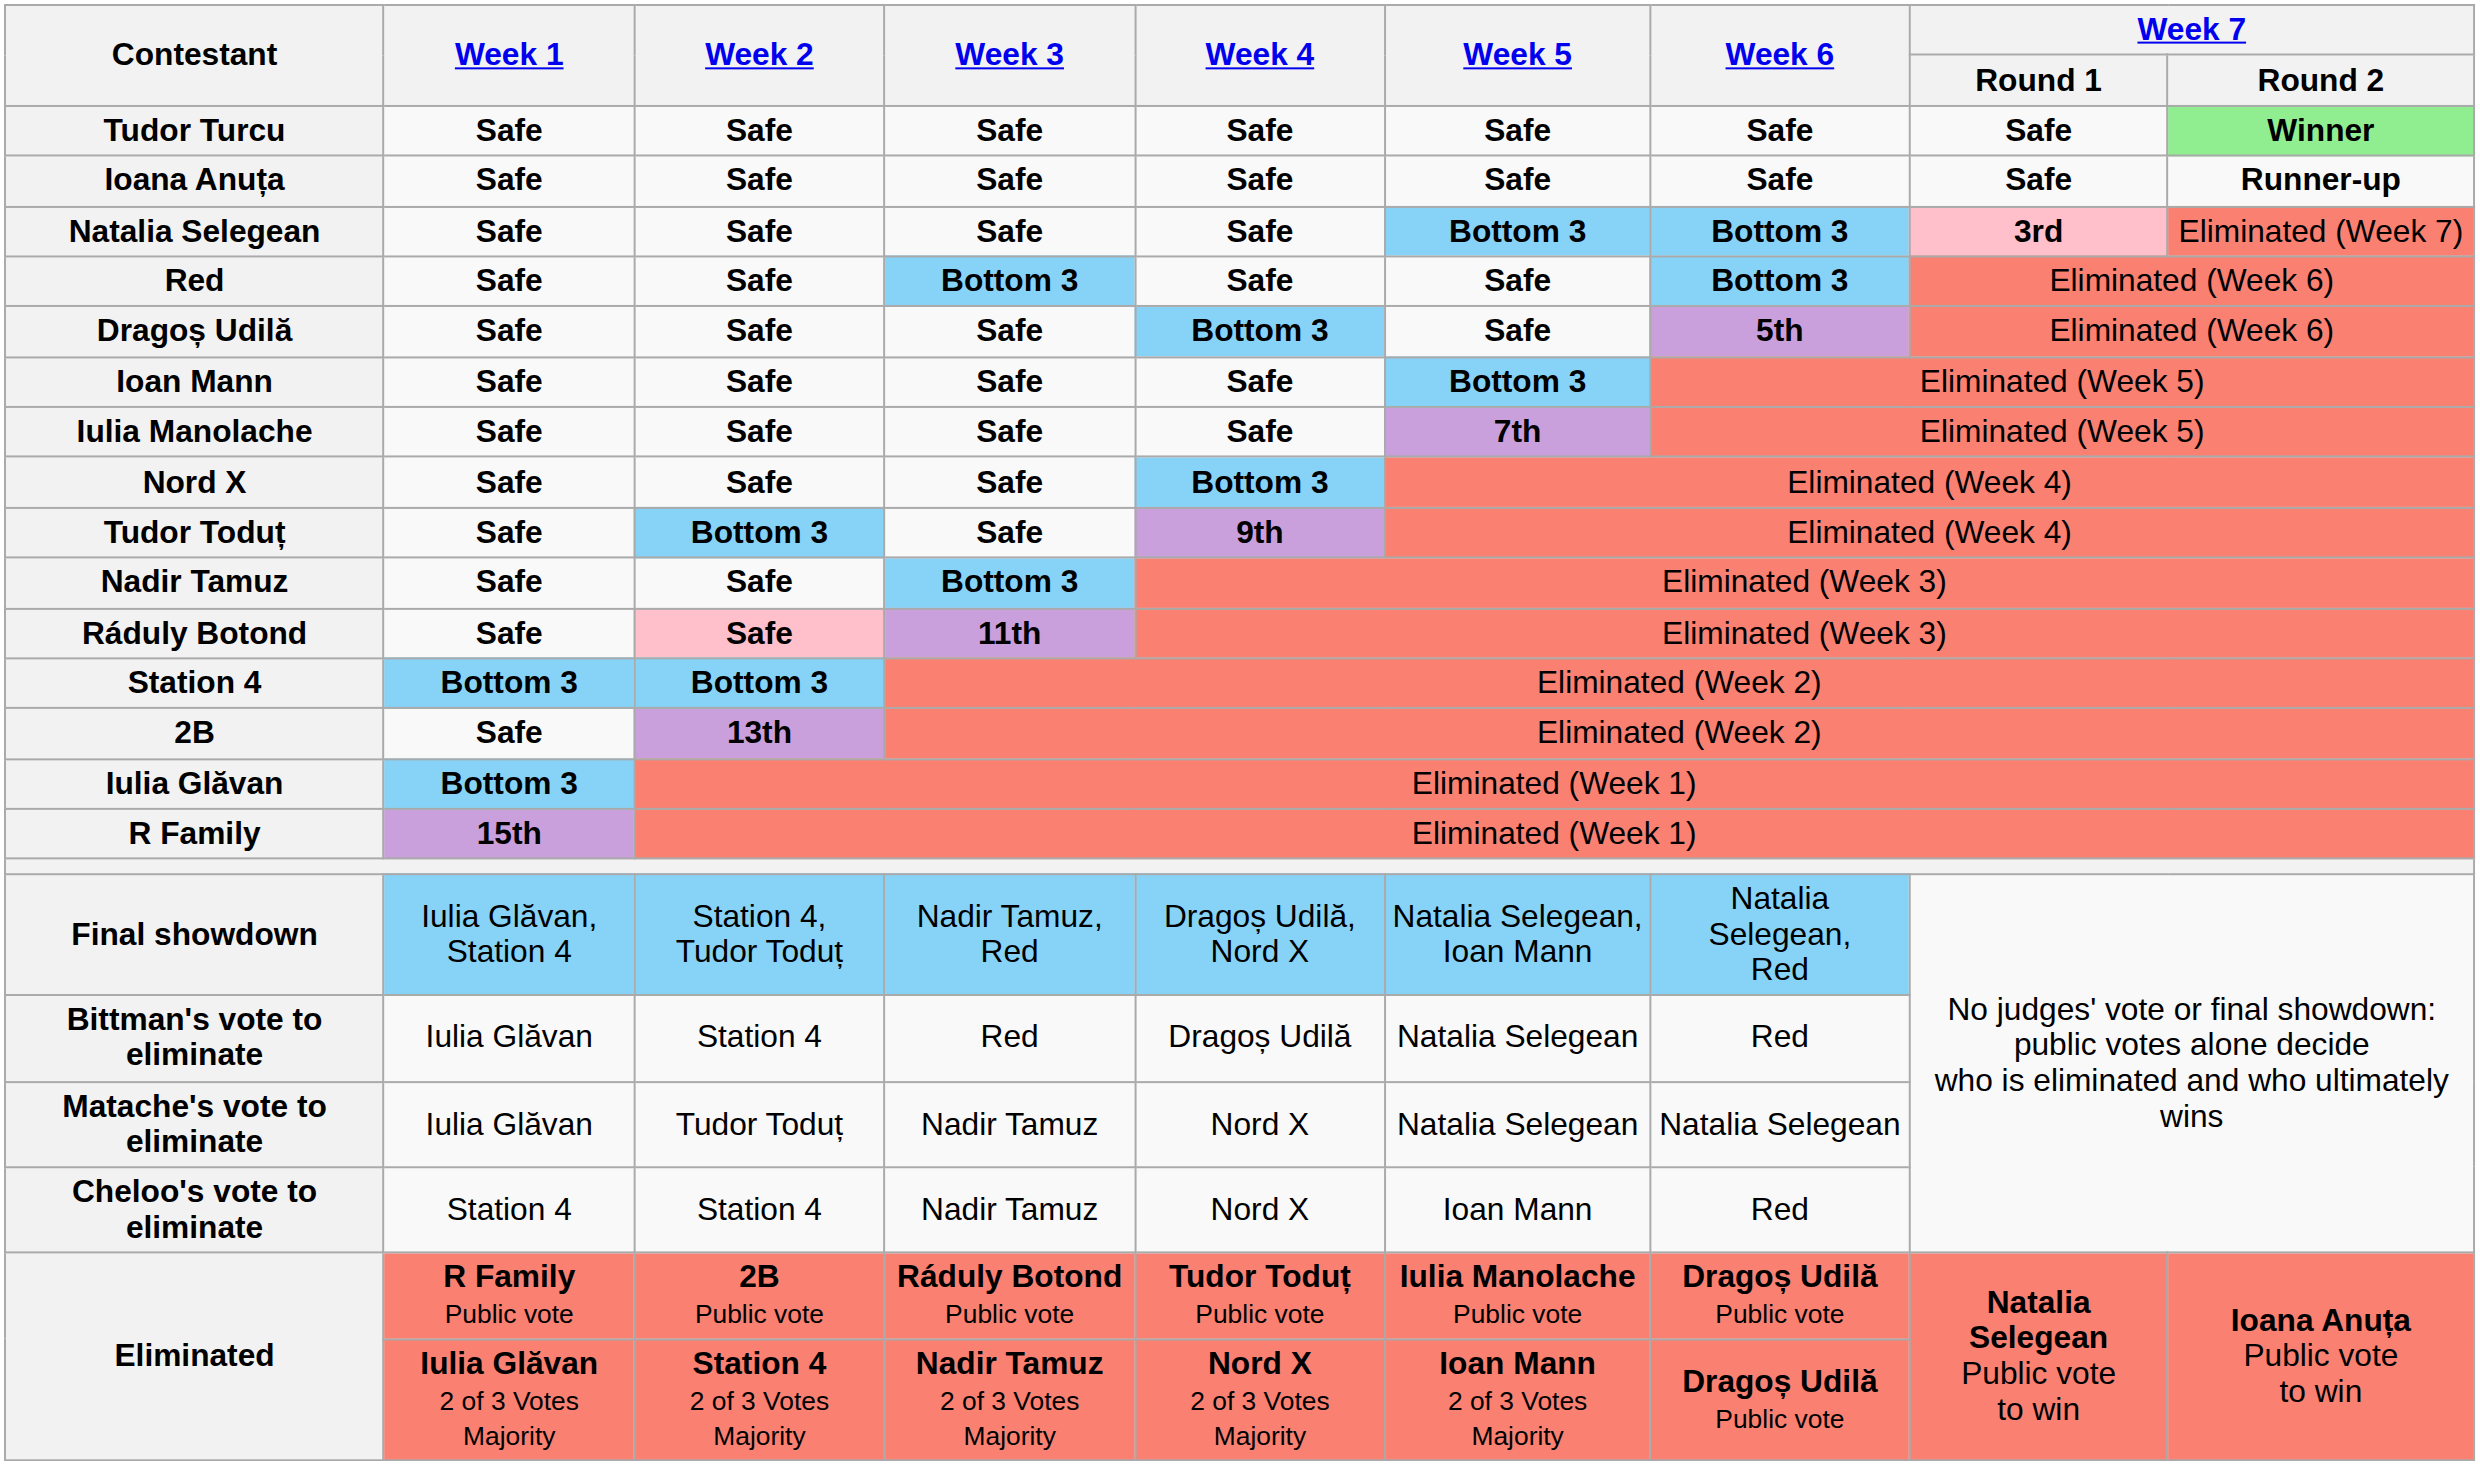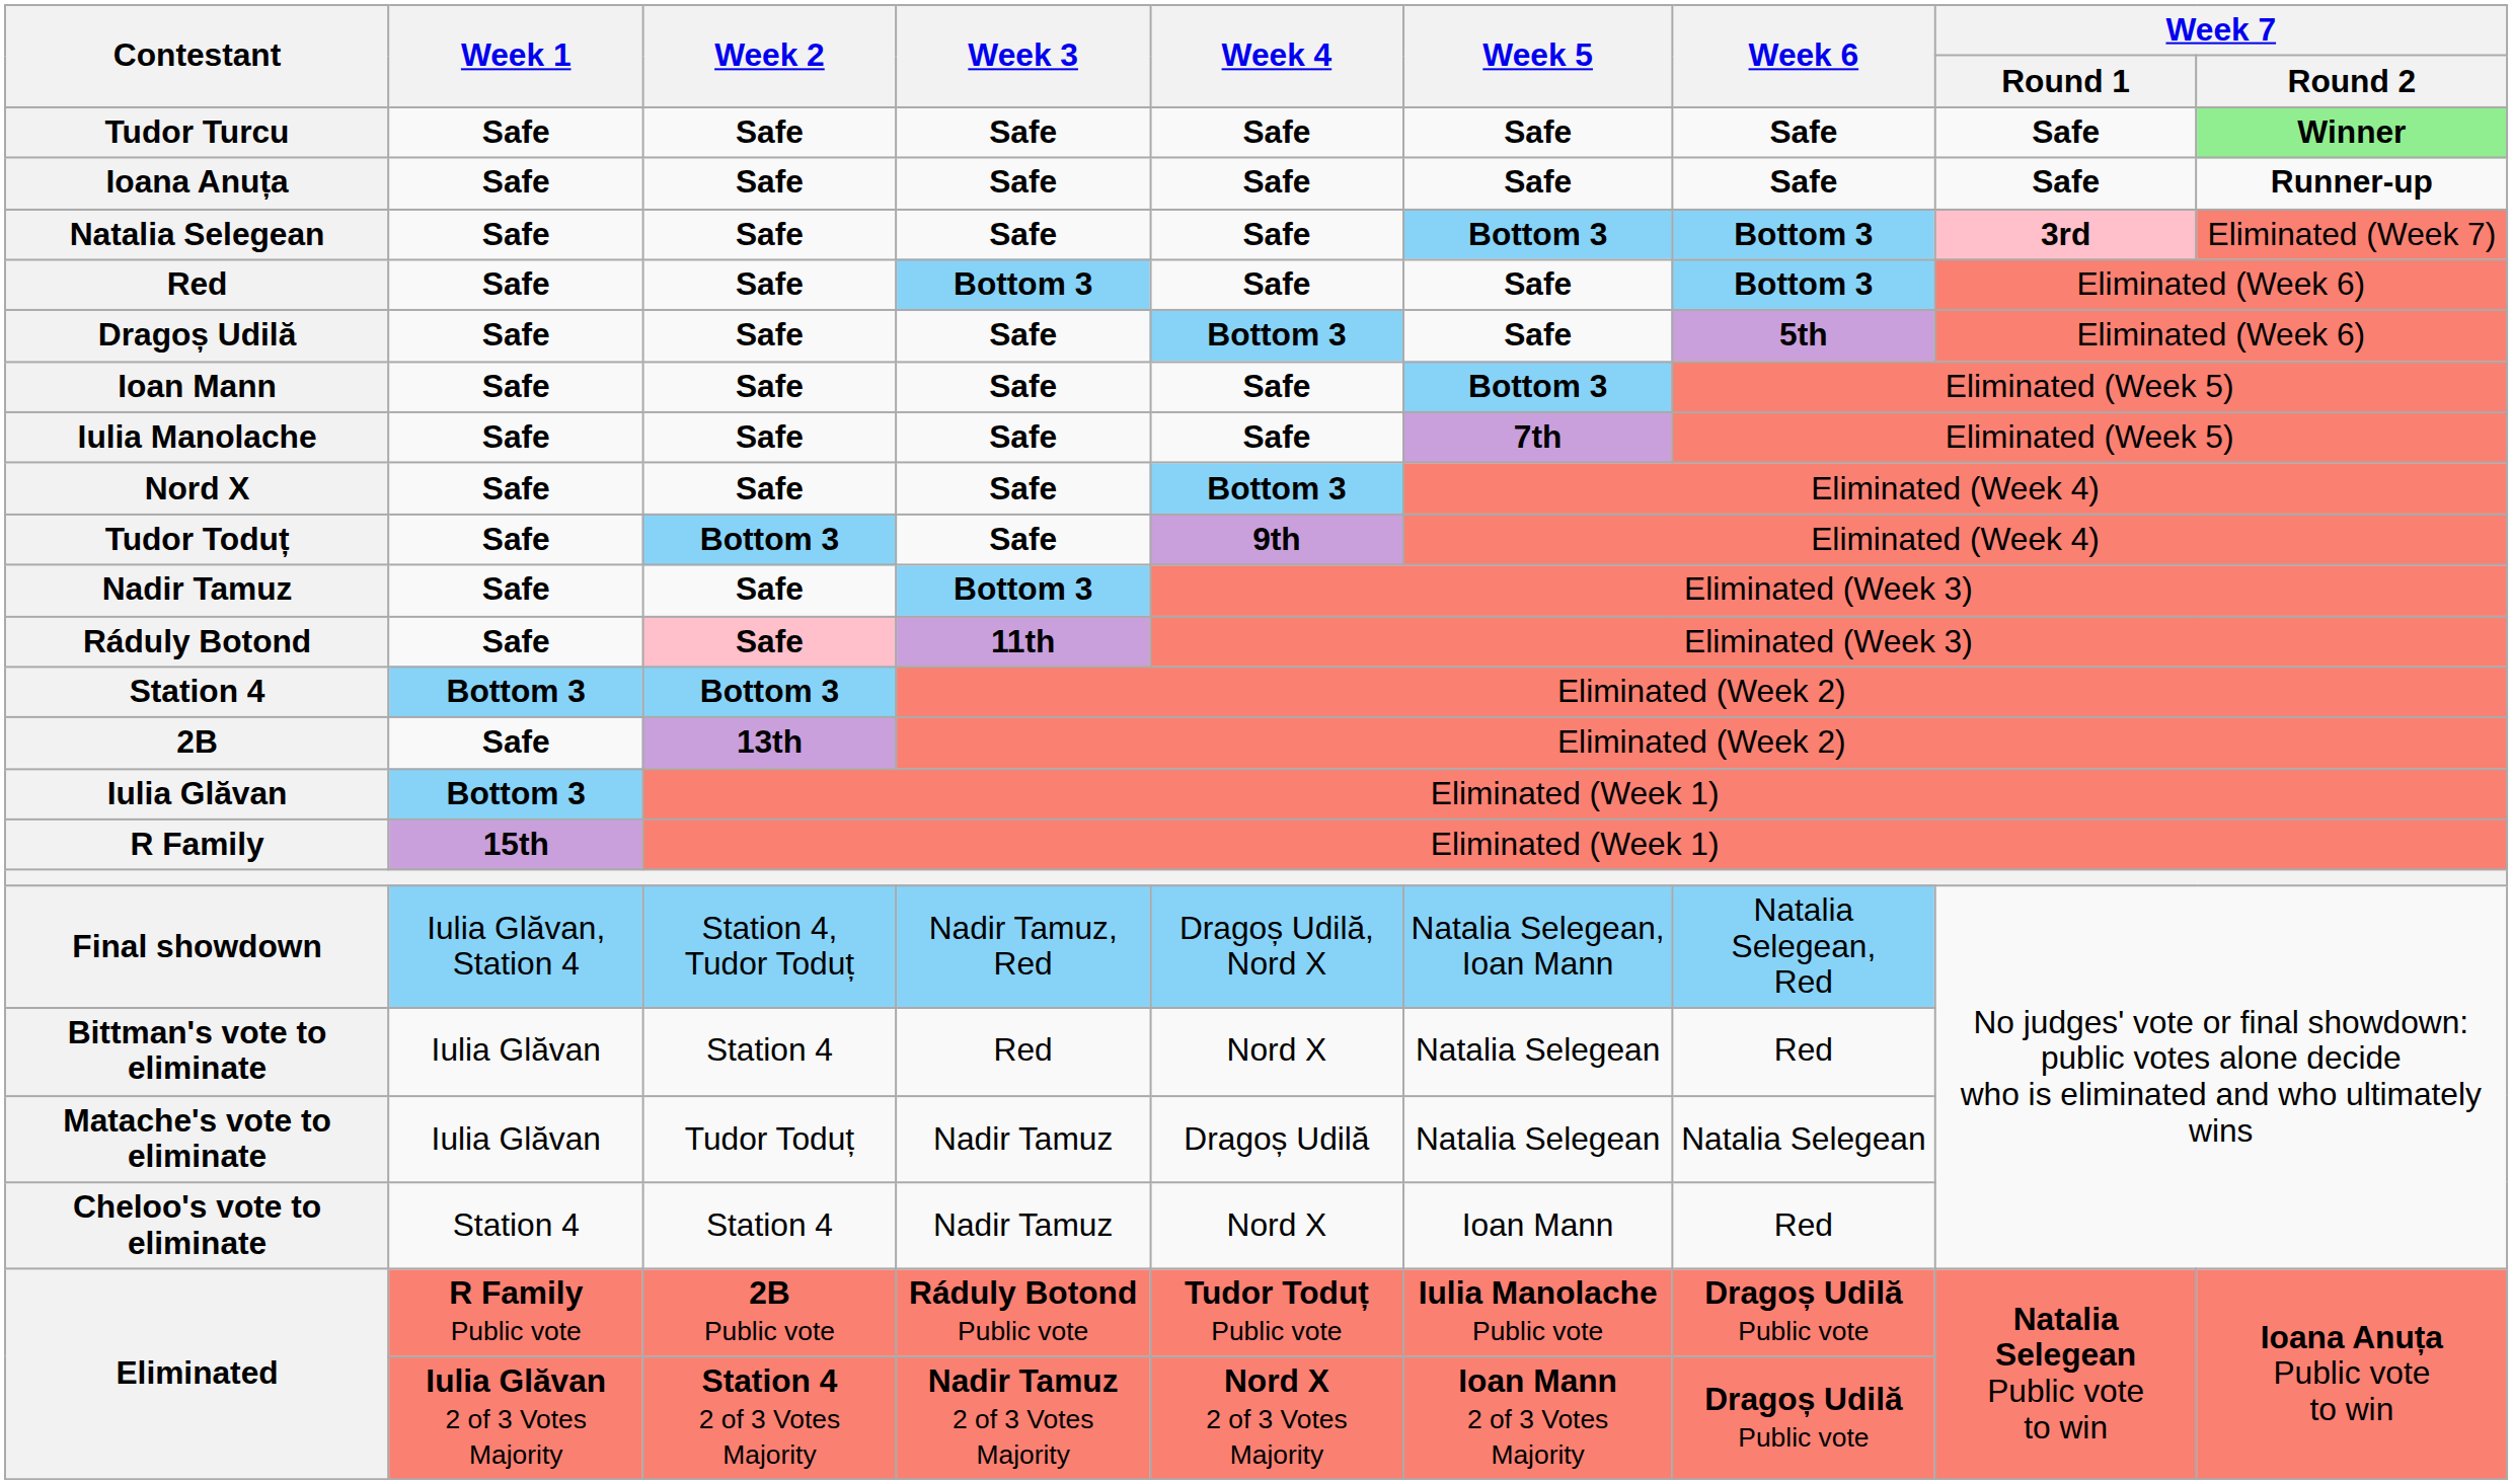Bittman's vote to eliminate | Week 4: Dragoș Udilă -> Nord X
Matache's vote to eliminate | Week 4: Nord X -> Dragoș Udilă
